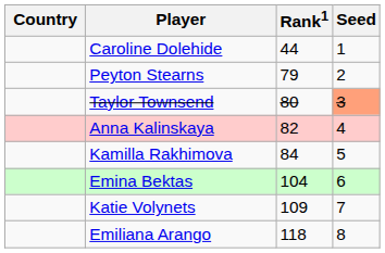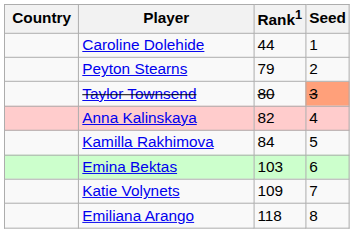Emina Bektas | Rank1: 104 -> 103
